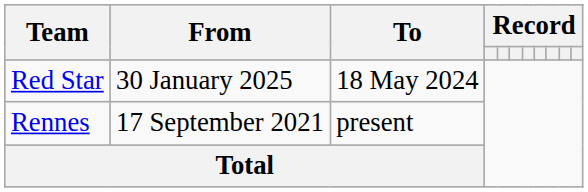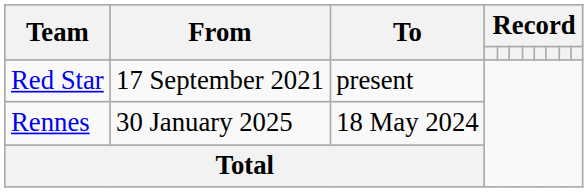Red Star | From: 30 January 2025 -> 17 September 2021
Red Star | To: 18 May 2024 -> present
Rennes | From: 17 September 2021 -> 30 January 2025
Rennes | To: present -> 18 May 2024
